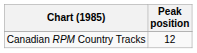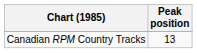Canadian RPM Country Tracks | Peak position: 12 -> 13
